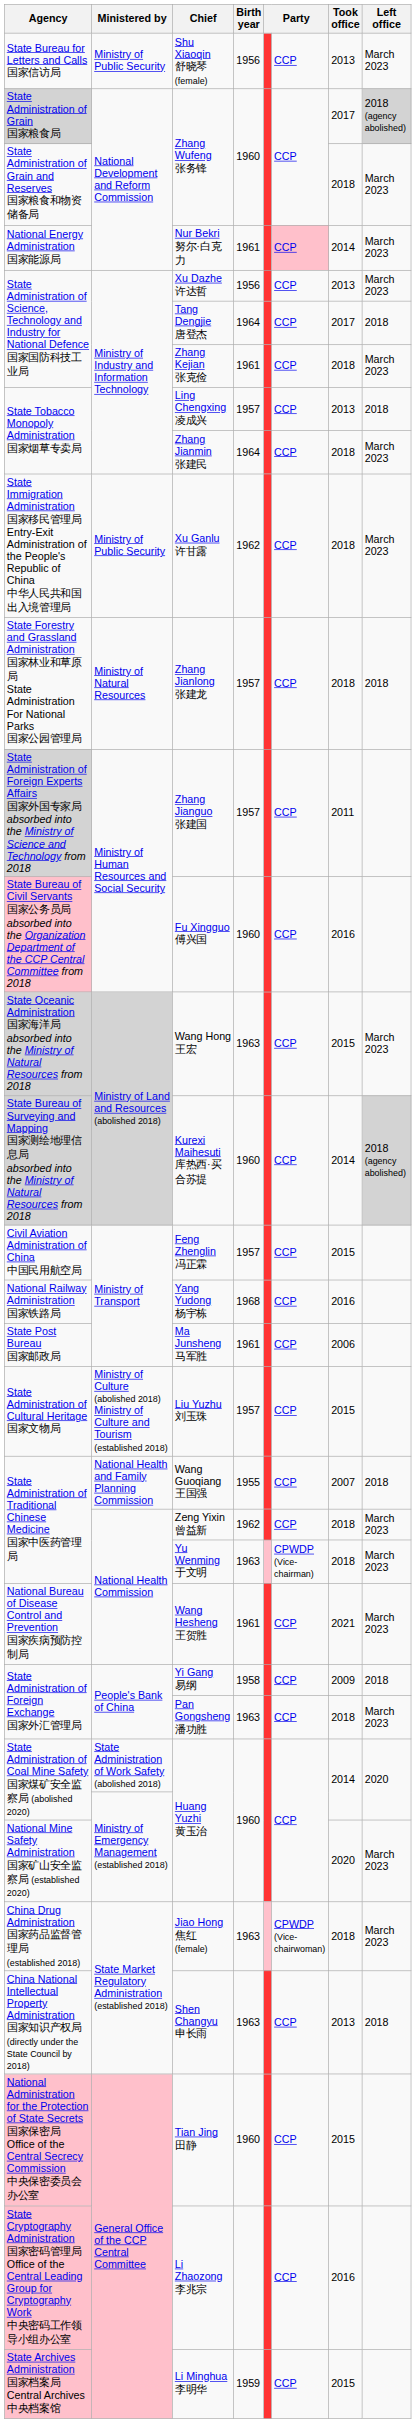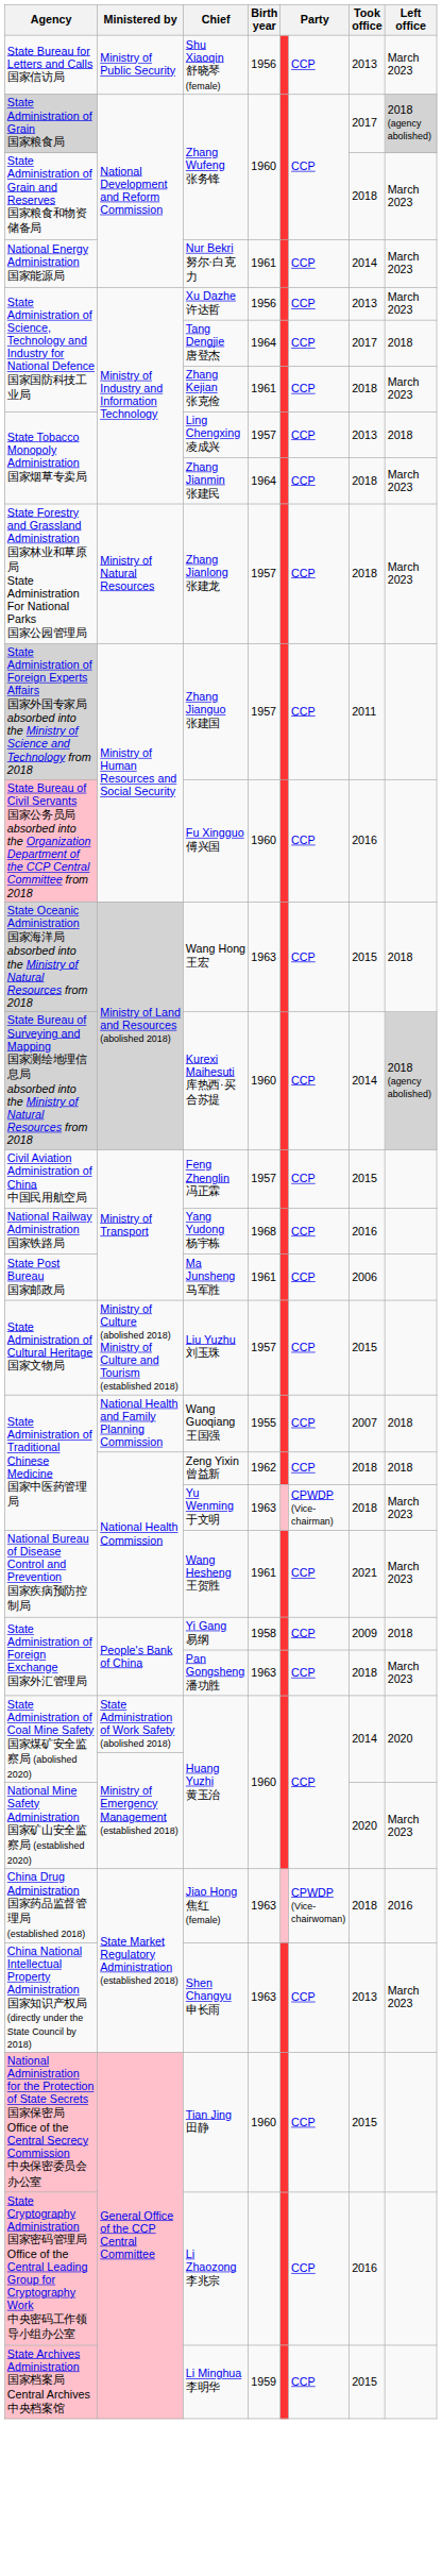Nur Bekri 努尔·白克力 | column 6: pink background -> no background
- row: State Immigration Administration 国家移民管理局 Entry-Exit Administration of the People's Republic of China 中华人民共和国出入境管理局 | Ministry of Public Security | Xu Ganlu 许甘露 | 1962 | CCP | 2018 | March 2023
Zhang Jianlong 张建龙 | Left office: 2018 -> March 2023
Wang Hong 王宏 | Left office: March 2023 -> 2018
Zeng Yixin 曾益新 | Left office: March 2023 -> 2018
Jiao Hong 焦红 (female) | Left office: March 2023 -> 2016
Shen Changyu 申长雨 | Left office: 2018 -> March 2023
